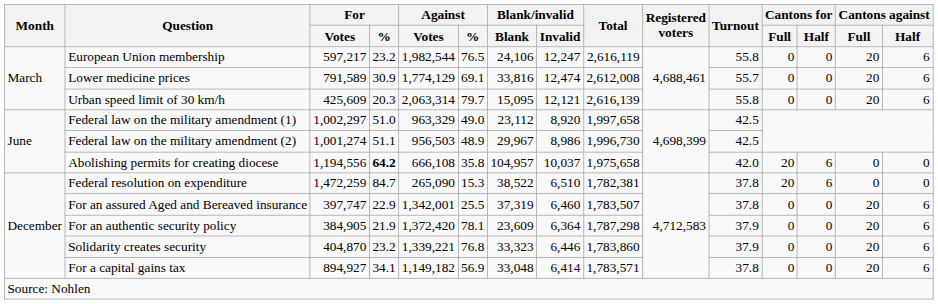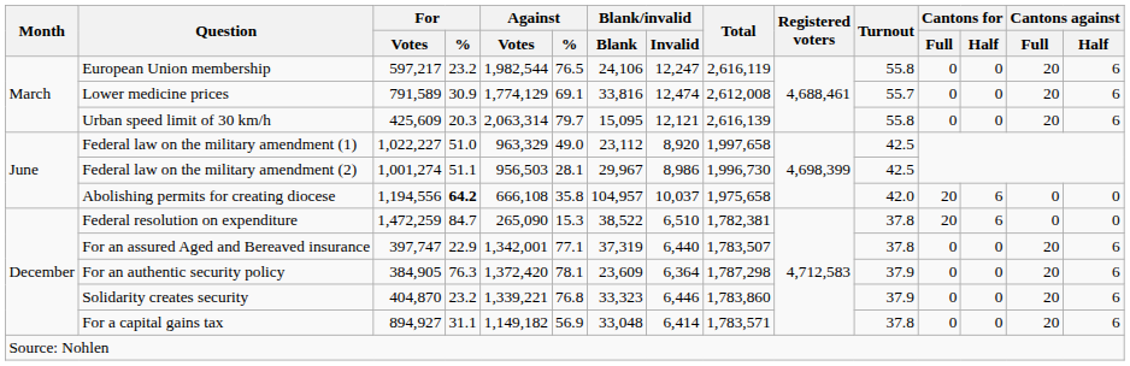Federal law on the military amendment (1) | For / Votes: 1,002,297 -> 1,022,227
Federal law on the military amendment (2) | Against / %: 48.9 -> 28.1
For an assured Aged and Bereaved insurance | Against / %: 25.5 -> 77.1
For an assured Aged and Bereaved insurance | Blank/invalid / Invalid: 6,460 -> 6,440
For an authentic security policy | For / %: 21.9 -> 76.3
For a capital gains tax | For / %: 34.1 -> 31.1
